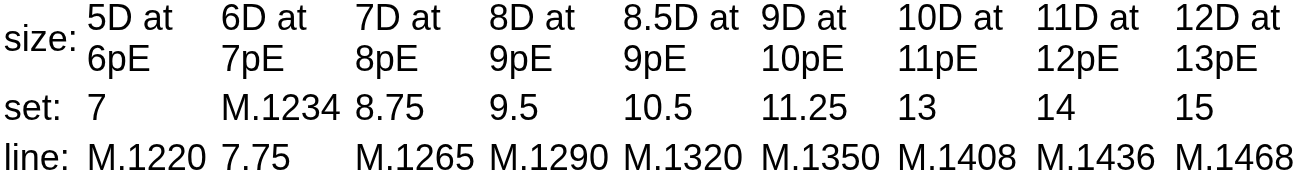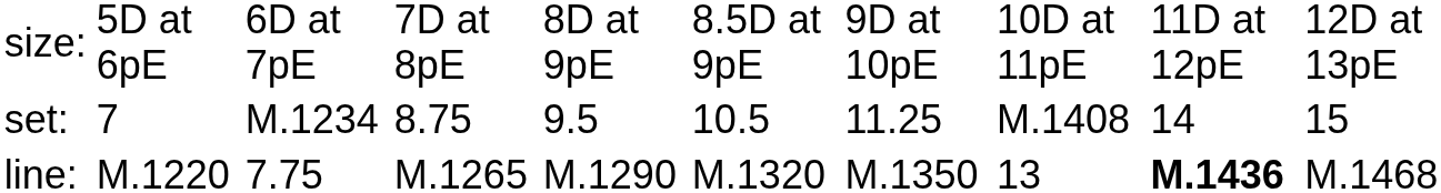set: | column 8: 13 -> M.1408
line: | column 8: M.1408 -> 13
line: | column 9: normal -> bold
